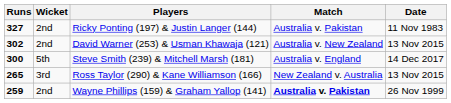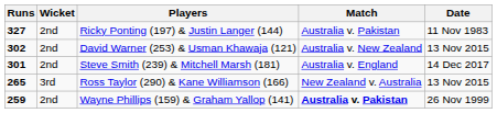Steve Smith (239) & Mitchell Marsh (181) | Runs: 300 -> 301
Steve Smith (239) & Mitchell Marsh (181) | Wicket: 5th -> 2nd
